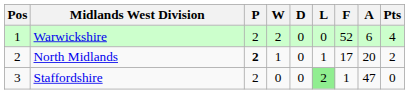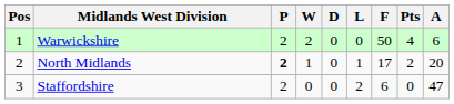columns swapped: A <-> Pts
Warwickshire | F: 52 -> 50
Staffordshire | L: lightgreen background -> no background
Staffordshire | F: 1 -> 6
